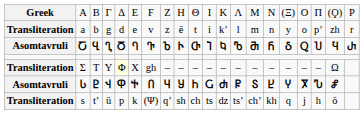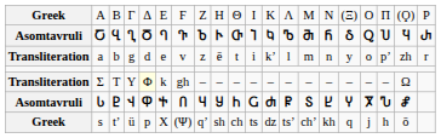rows swapped: Ⴀ <-> a
Σ | column 6: Χ -> k
s | column 1: Transliteration -> Greek
s | column 6: k -> Χ
